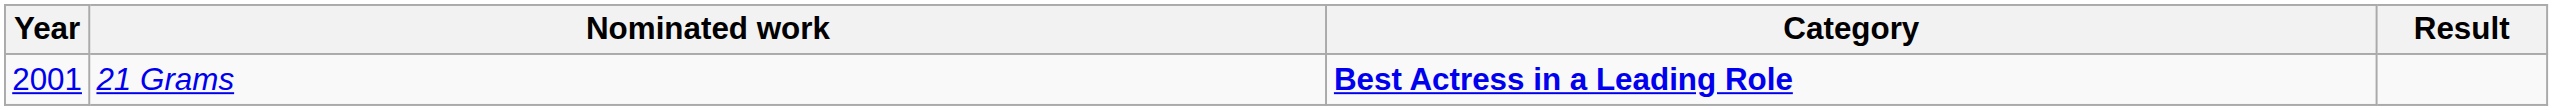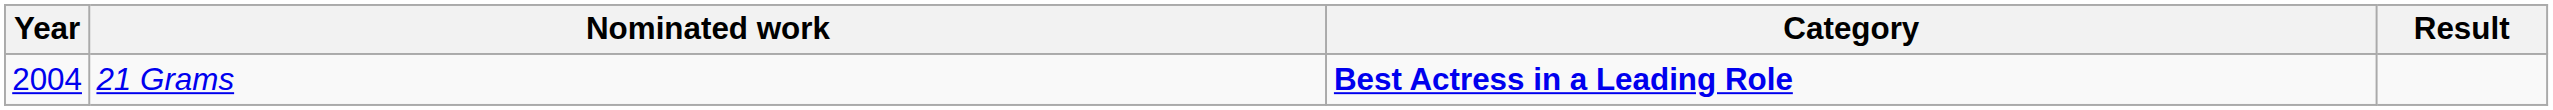21 Grams | Year: 2001 -> 2004
